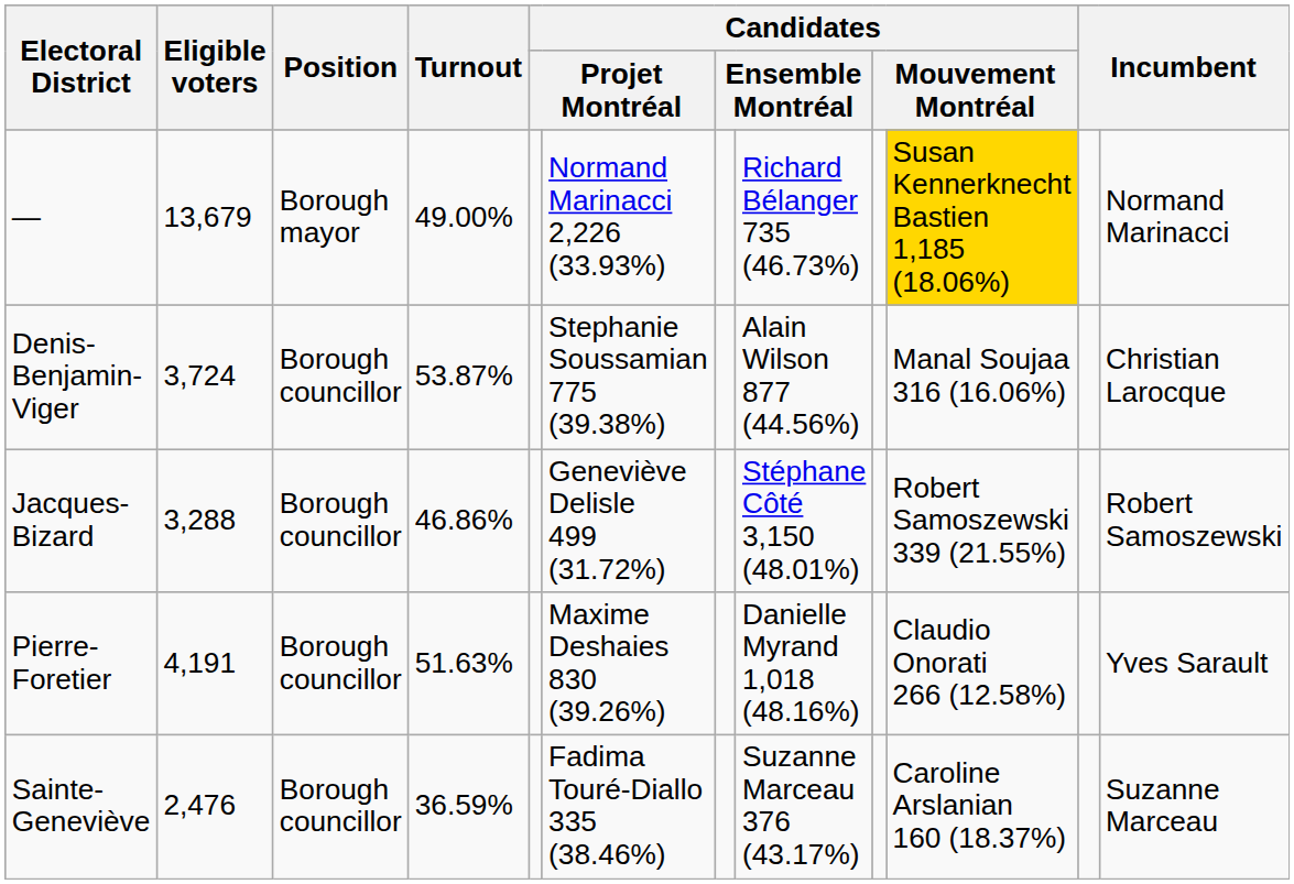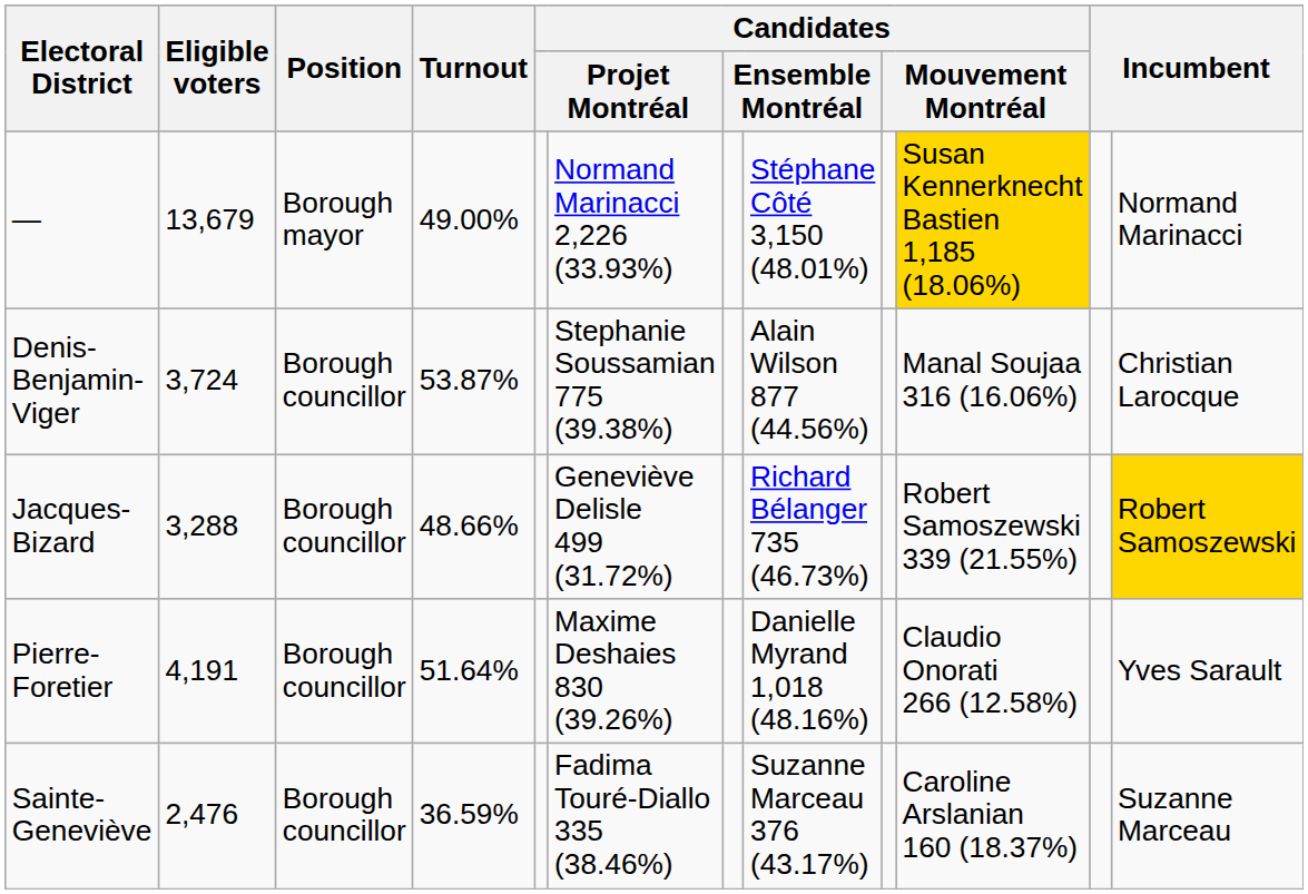— | column 8: Richard Bélanger 735 (46.73%) -> Stéphane Côté 3,150 (48.01%)
Jacques-Bizard | Turnout: 46.86% -> 48.66%
Jacques-Bizard | column 8: Stéphane Côté 3,150 (48.01%) -> Richard Bélanger 735 (46.73%)
Jacques-Bizard | column 12: no background -> gold background
Pierre-Foretier | Turnout: 51.63% -> 51.64%
